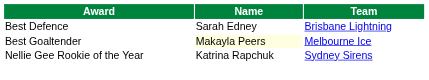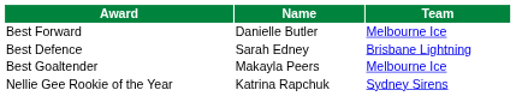+ row: Best Forward | Danielle Butler | Melbourne Ice
Best Goaltender | Name: lightyellow background -> no background
